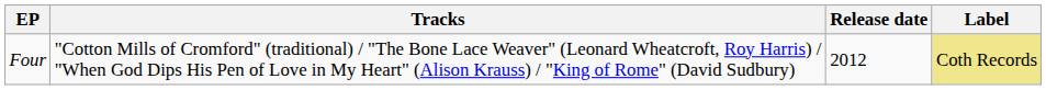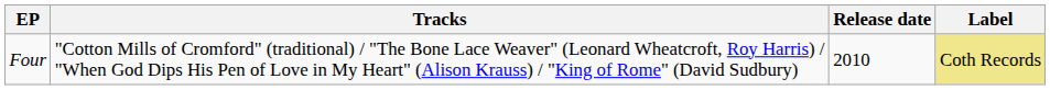Four | Release date: 2012 -> 2010
